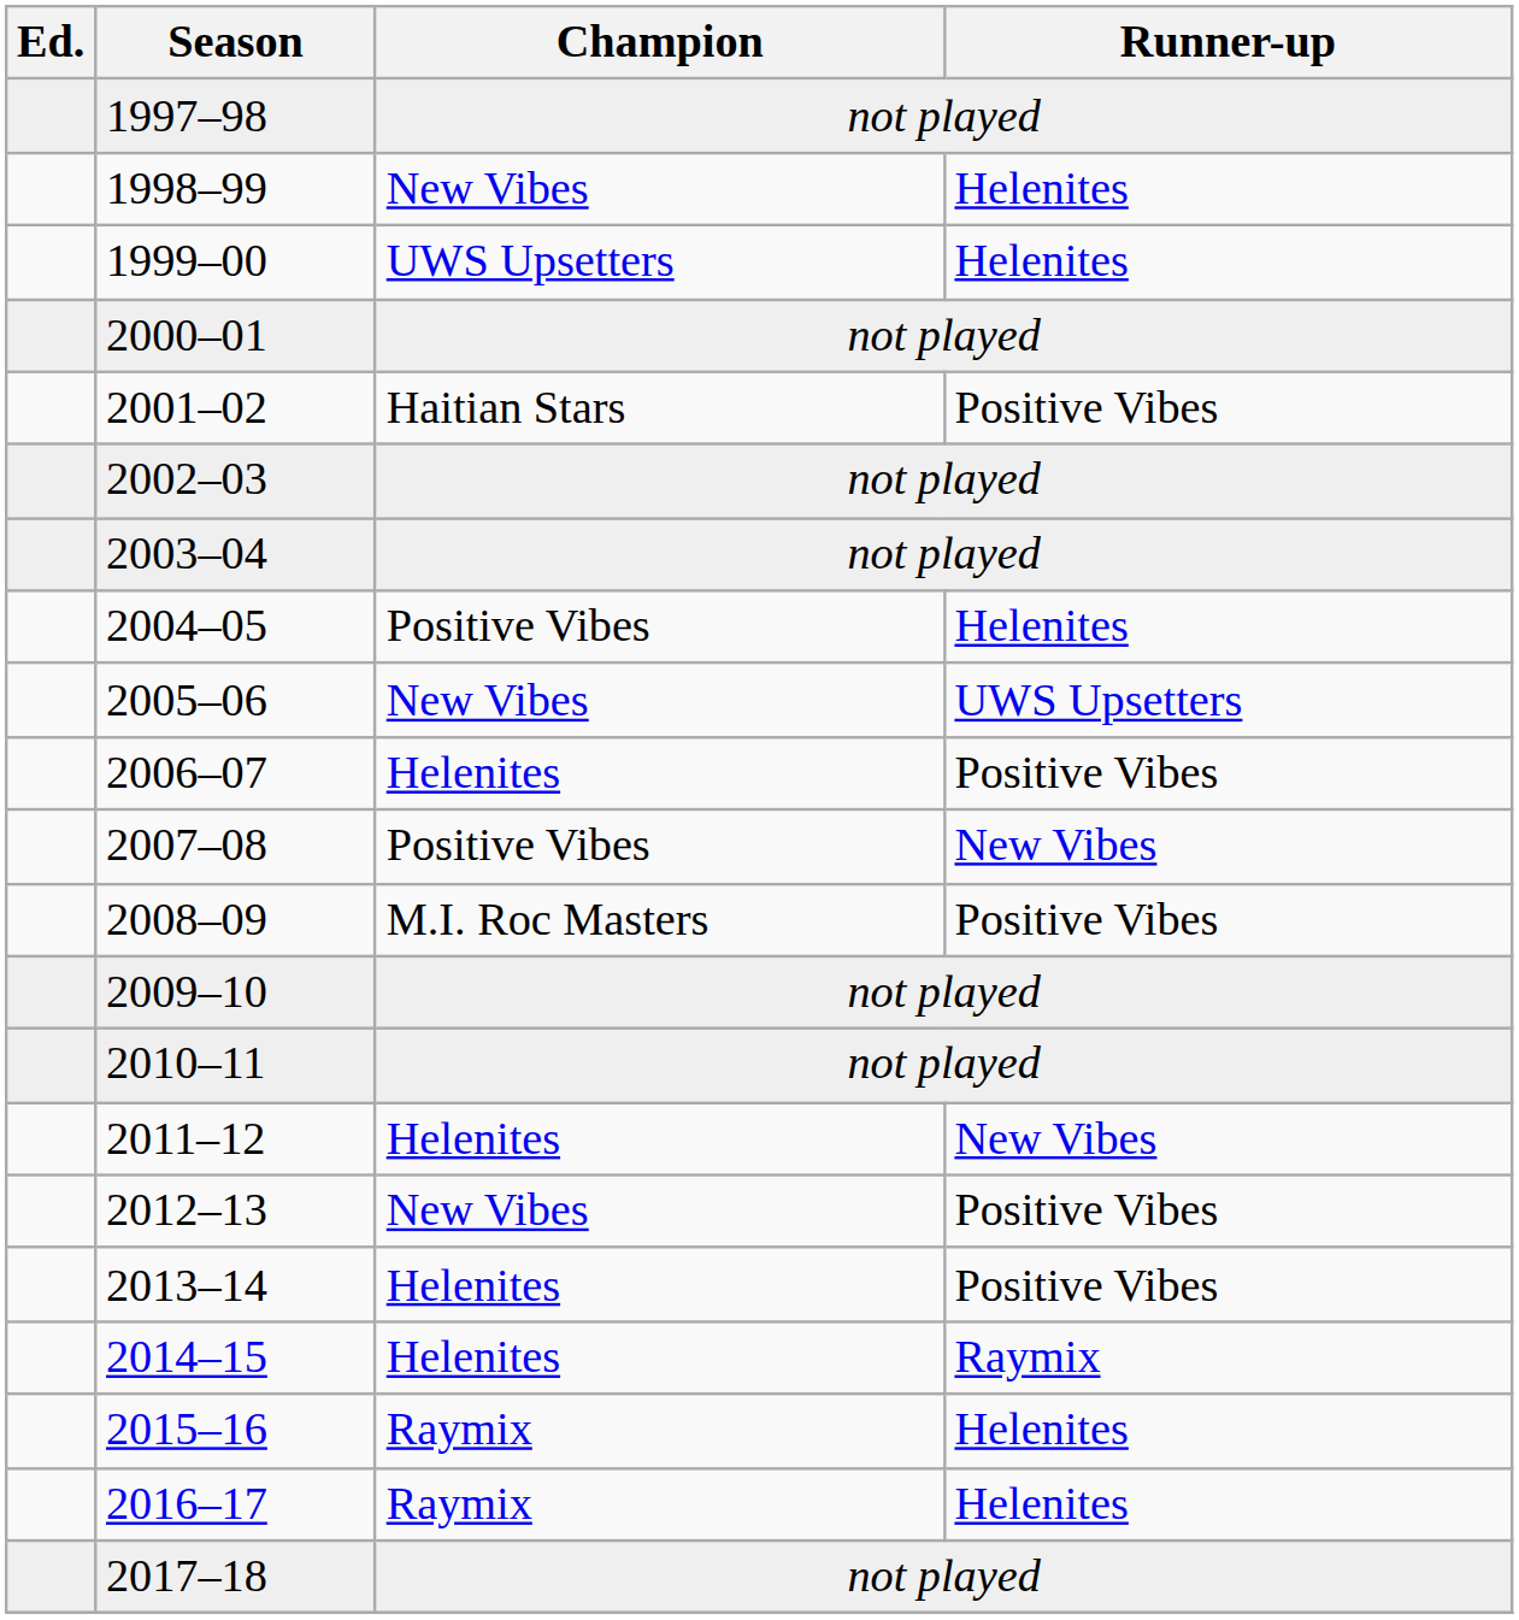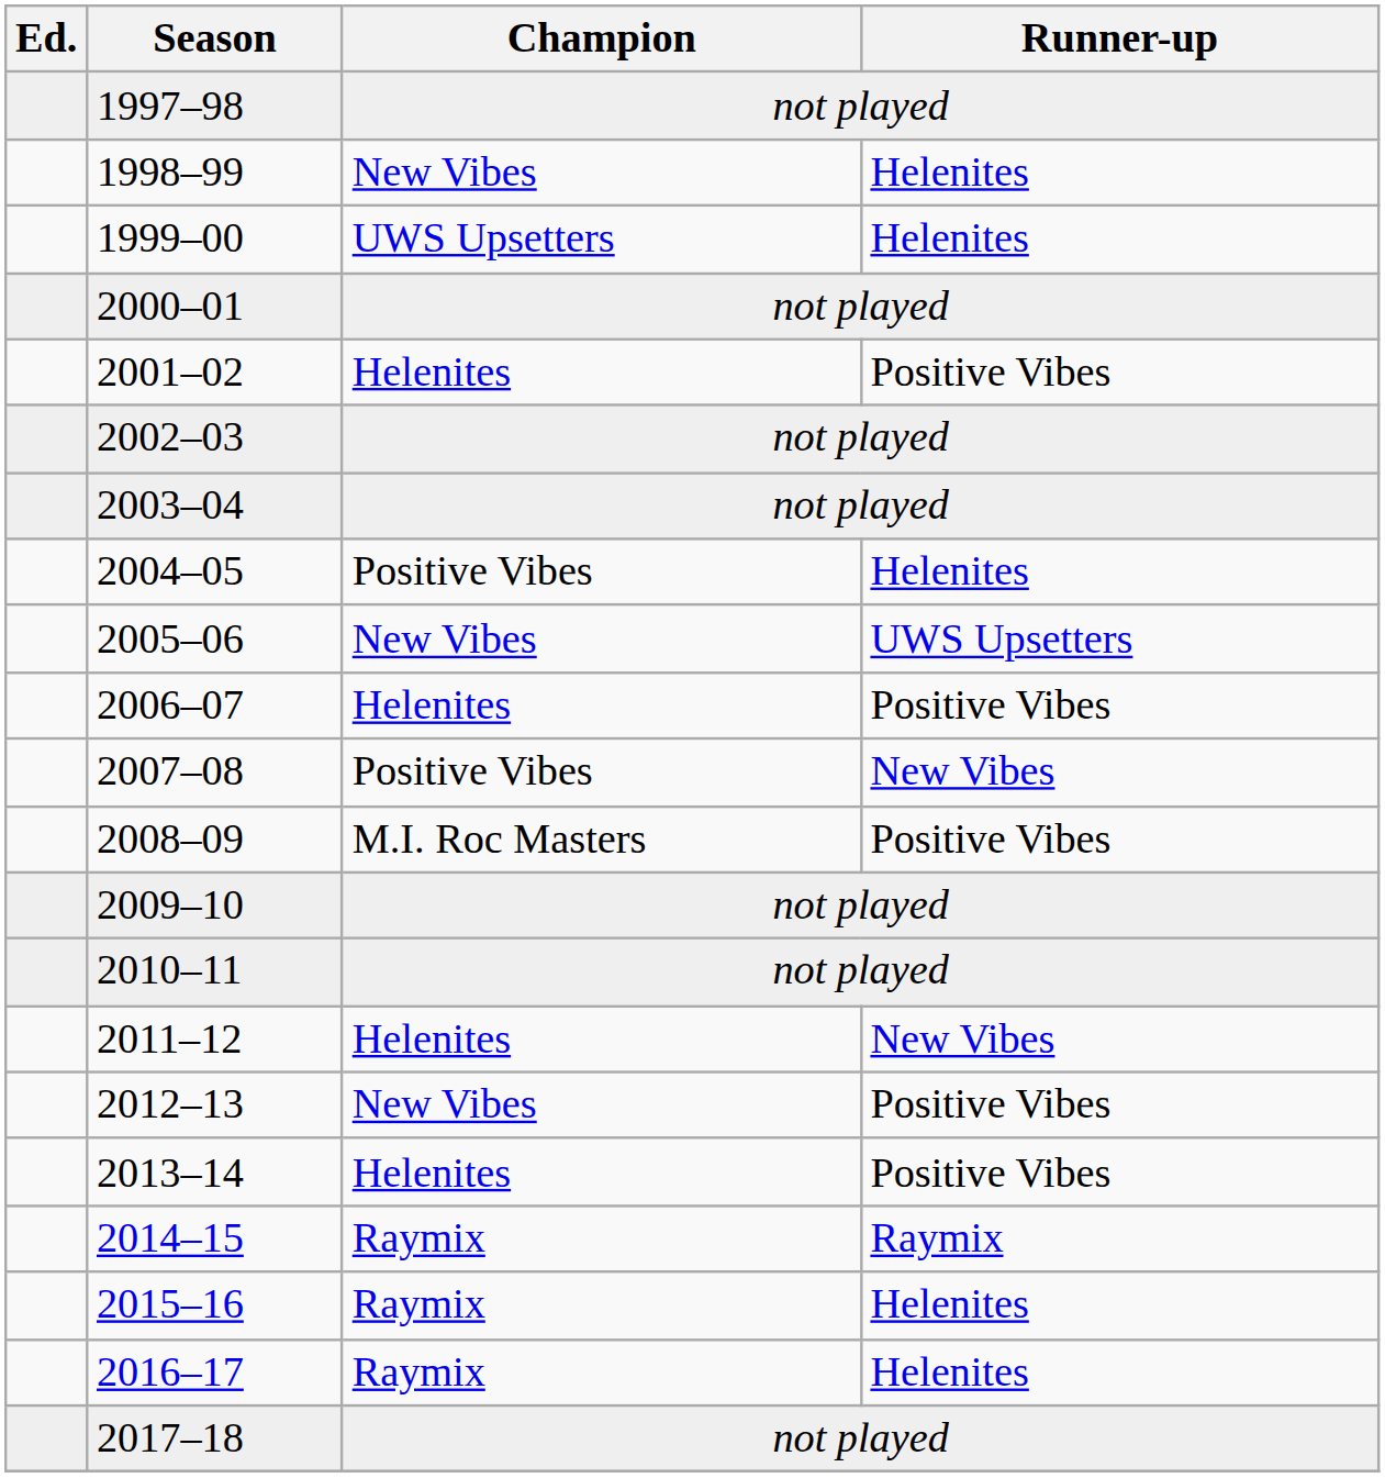2001–02 | Champion: Haitian Stars -> Helenites
2014–15 | Champion: Helenites -> Raymix
